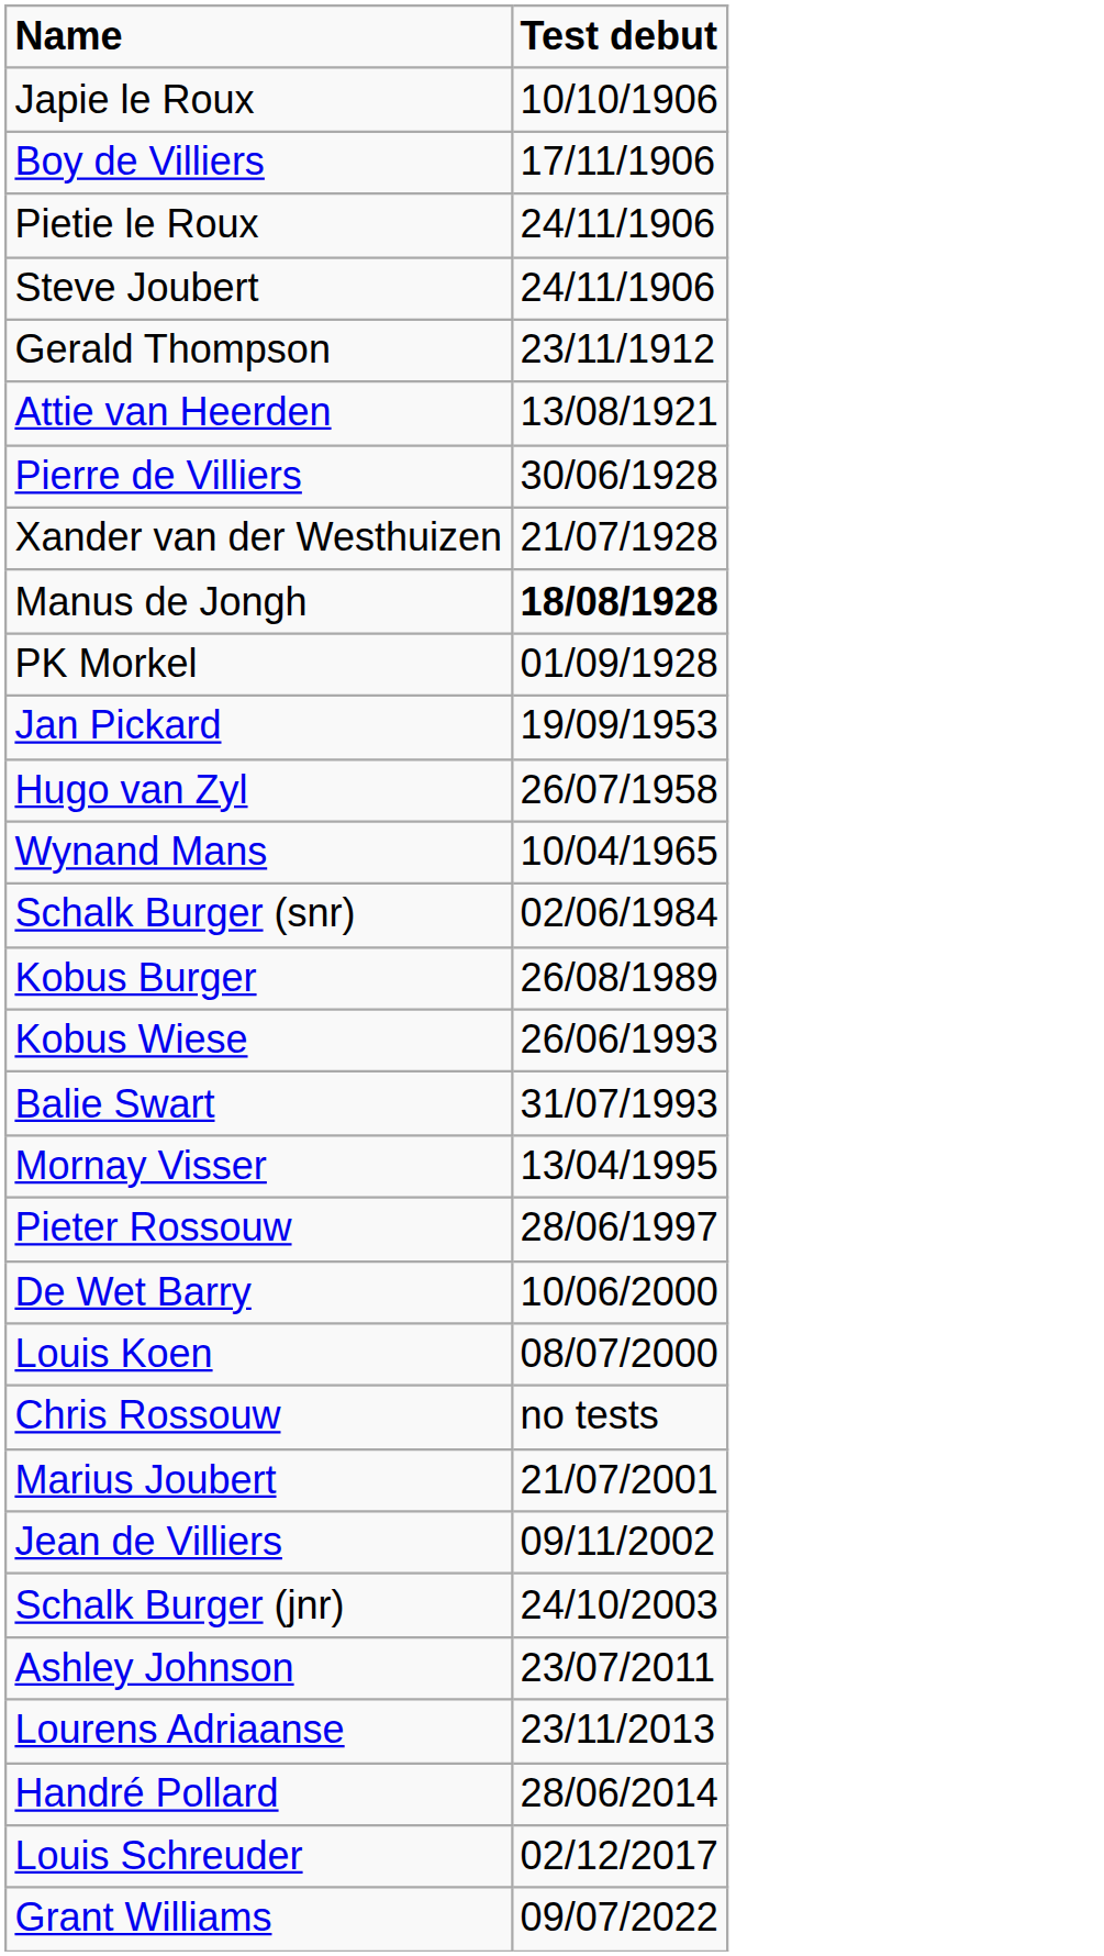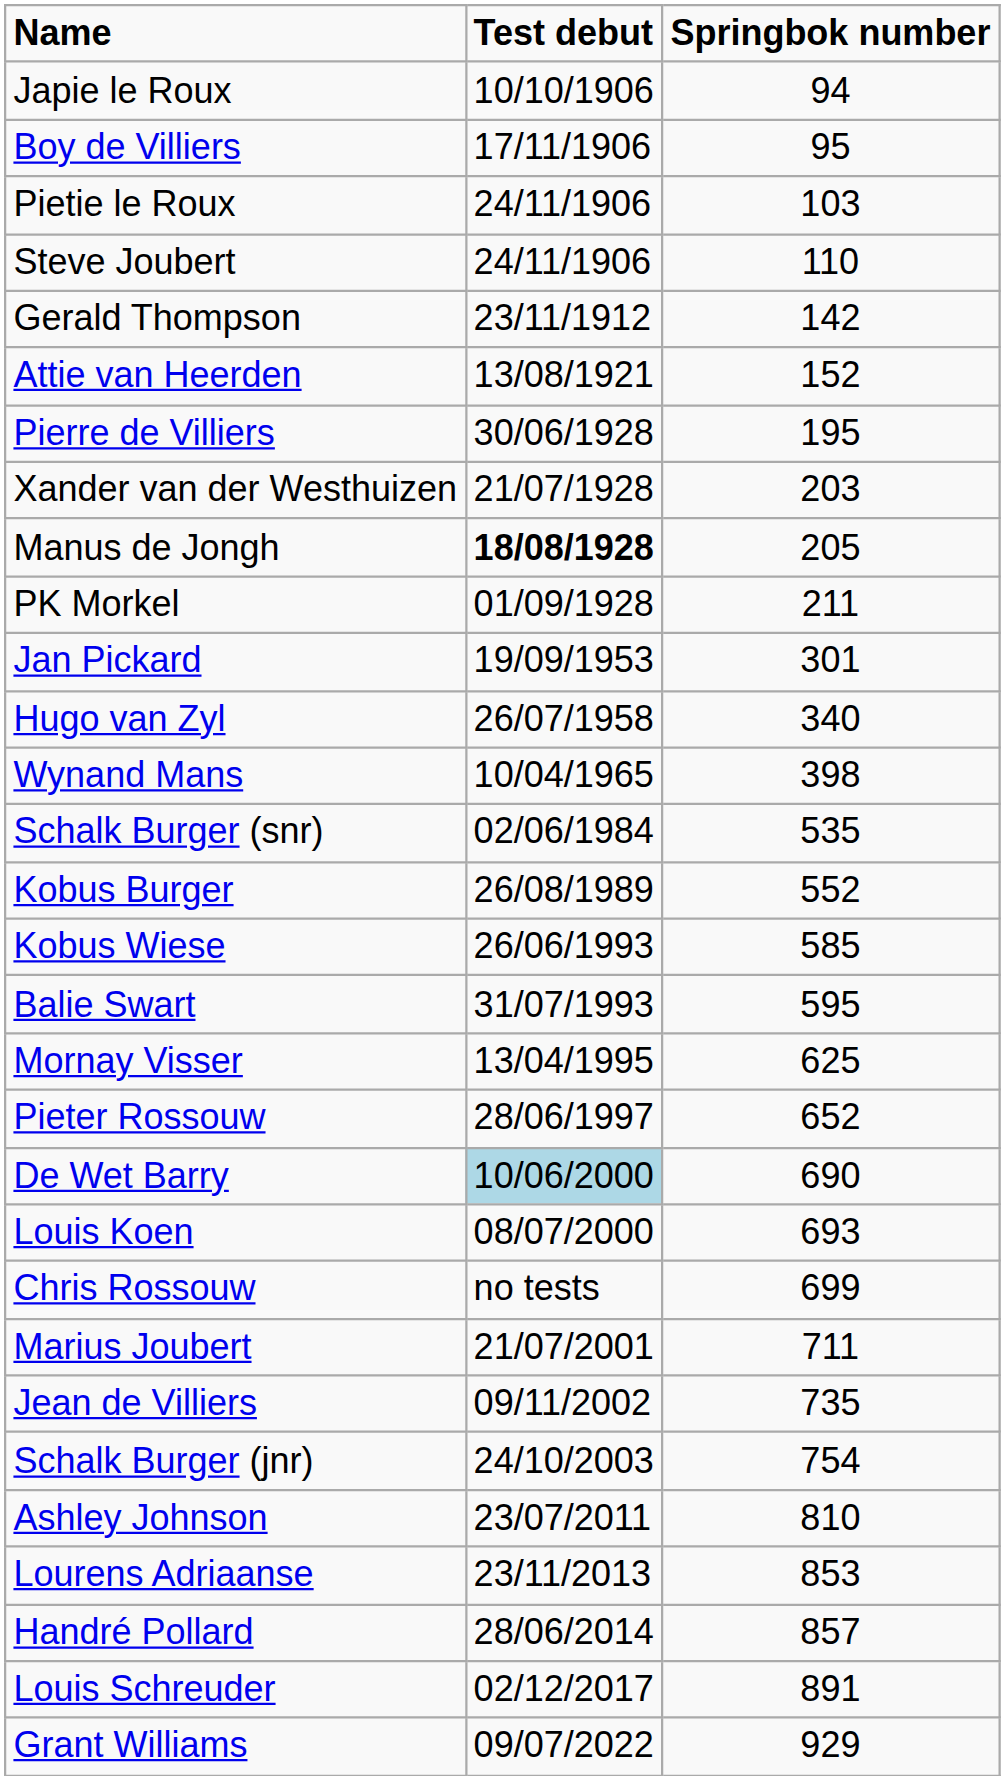+ column: Springbok number | 94 | 95 | 103 | 110 | 142 | 152 | 195 | 203 | 205 | 211 | 301 | 340 | 398 | 535 | 552 | 585 | 595 | 625 | 652 | 690 | 693 | 699 | 711 | 735 | 754 | 810 | 853 | 857 | 891 | 929
De Wet Barry | Test debut: no background -> lightblue background
